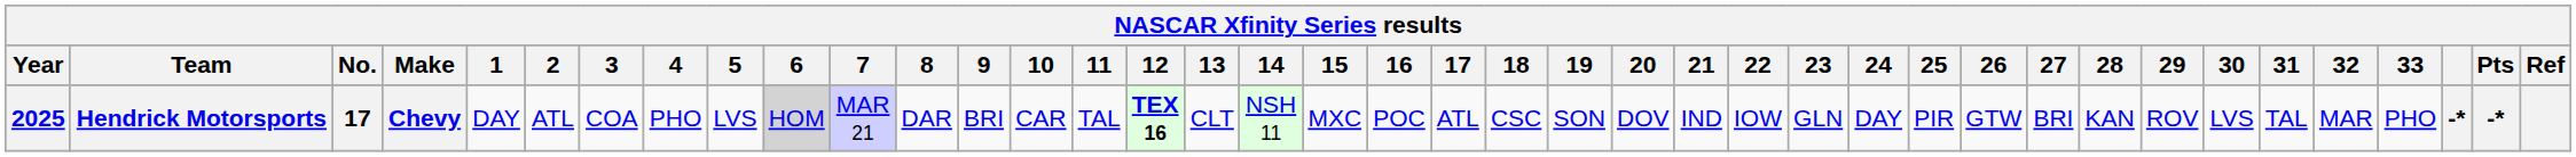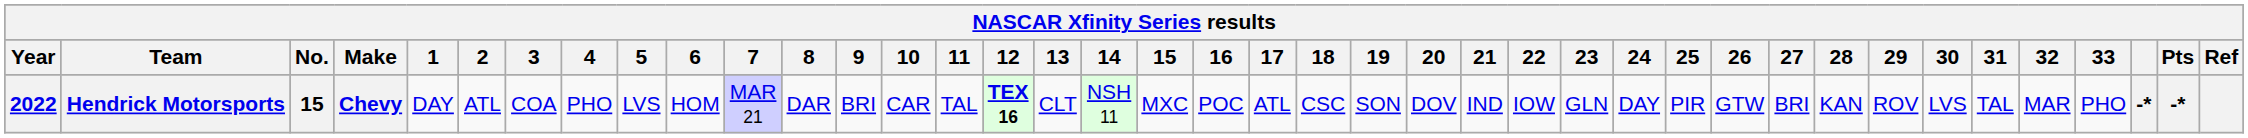Hendrick Motorsports | Year: 2025 -> 2022
Hendrick Motorsports | No.: 17 -> 15
Hendrick Motorsports | 6: lightgrey background -> no background
